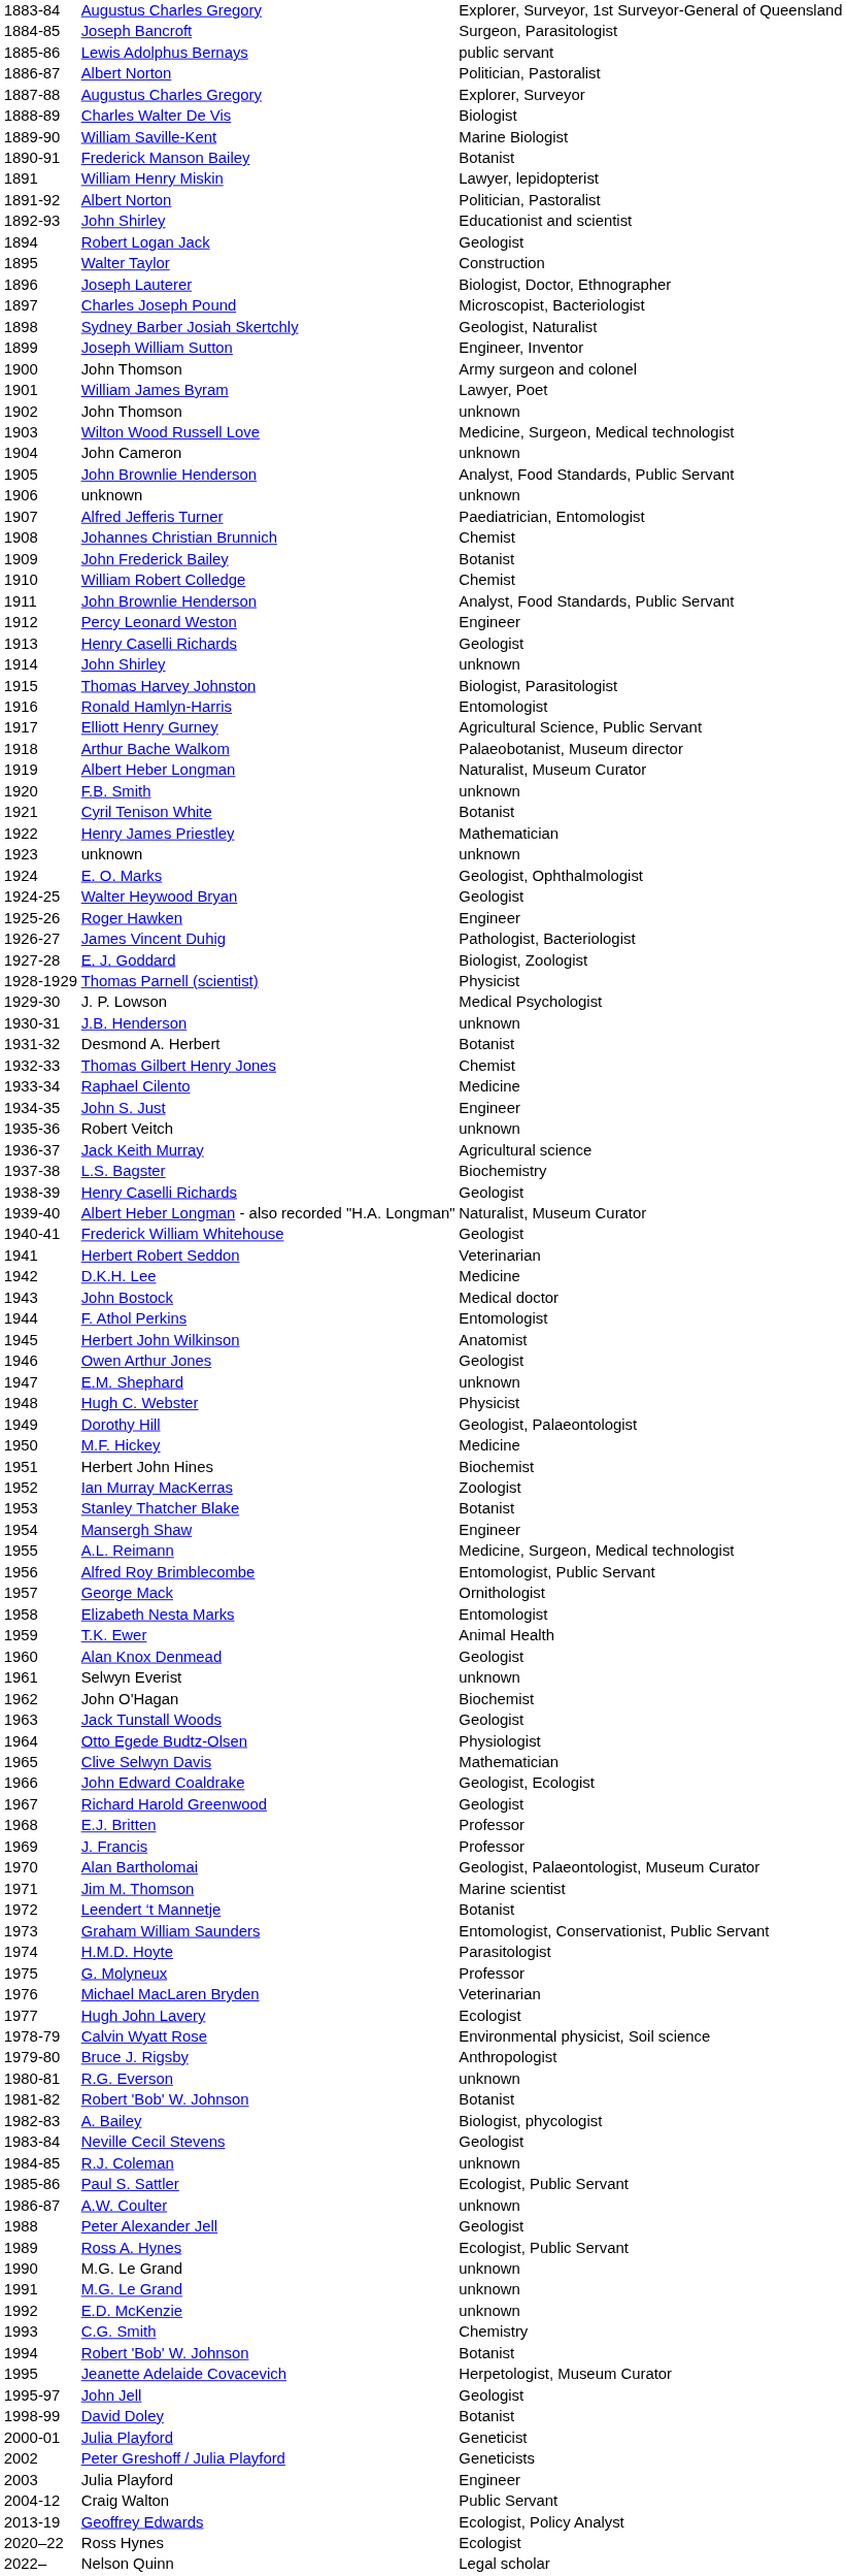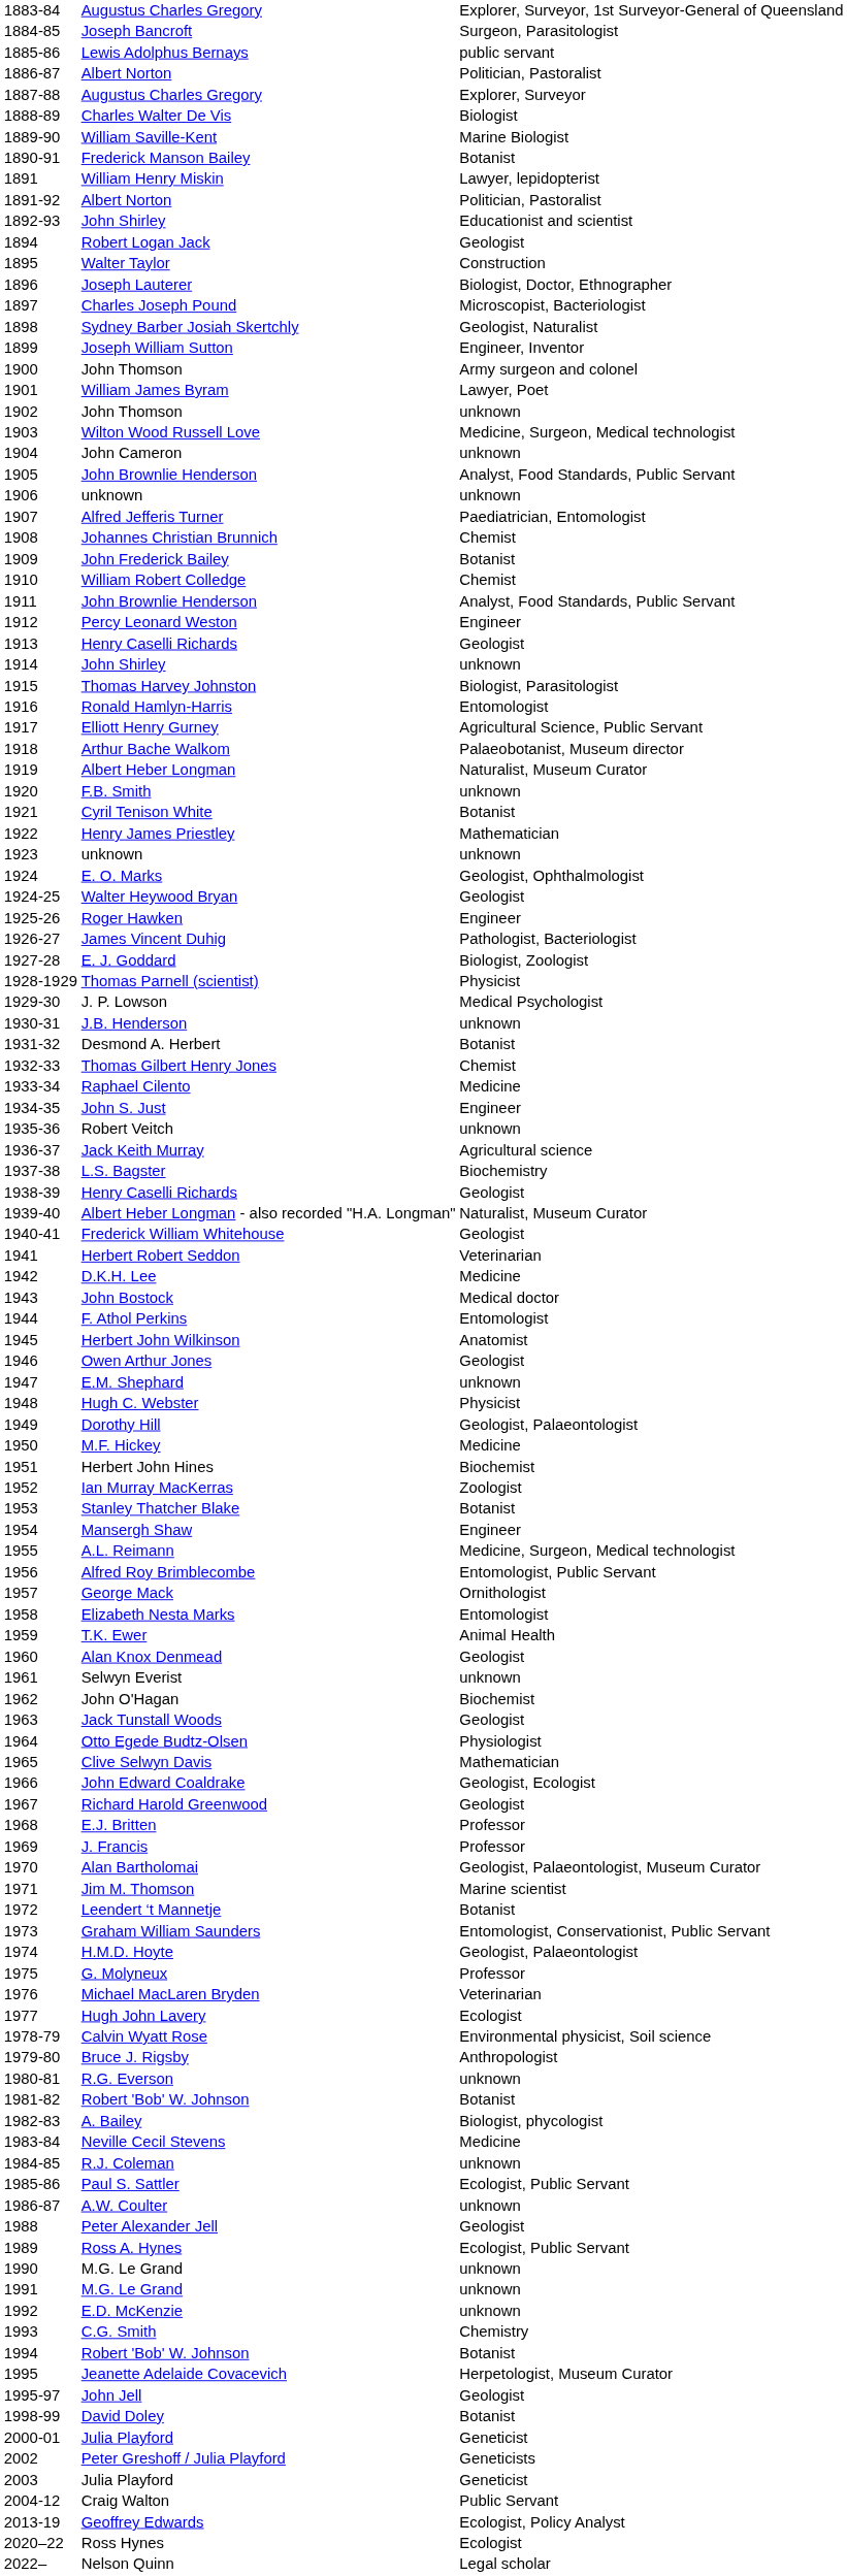H.M.D. Hoyte | column 3: Parasitologist -> Geologist, Palaeontologist
Neville Cecil Stevens | column 3: Geologist -> Medicine
2003 / Julia Playford | column 3: Engineer -> Geneticist
